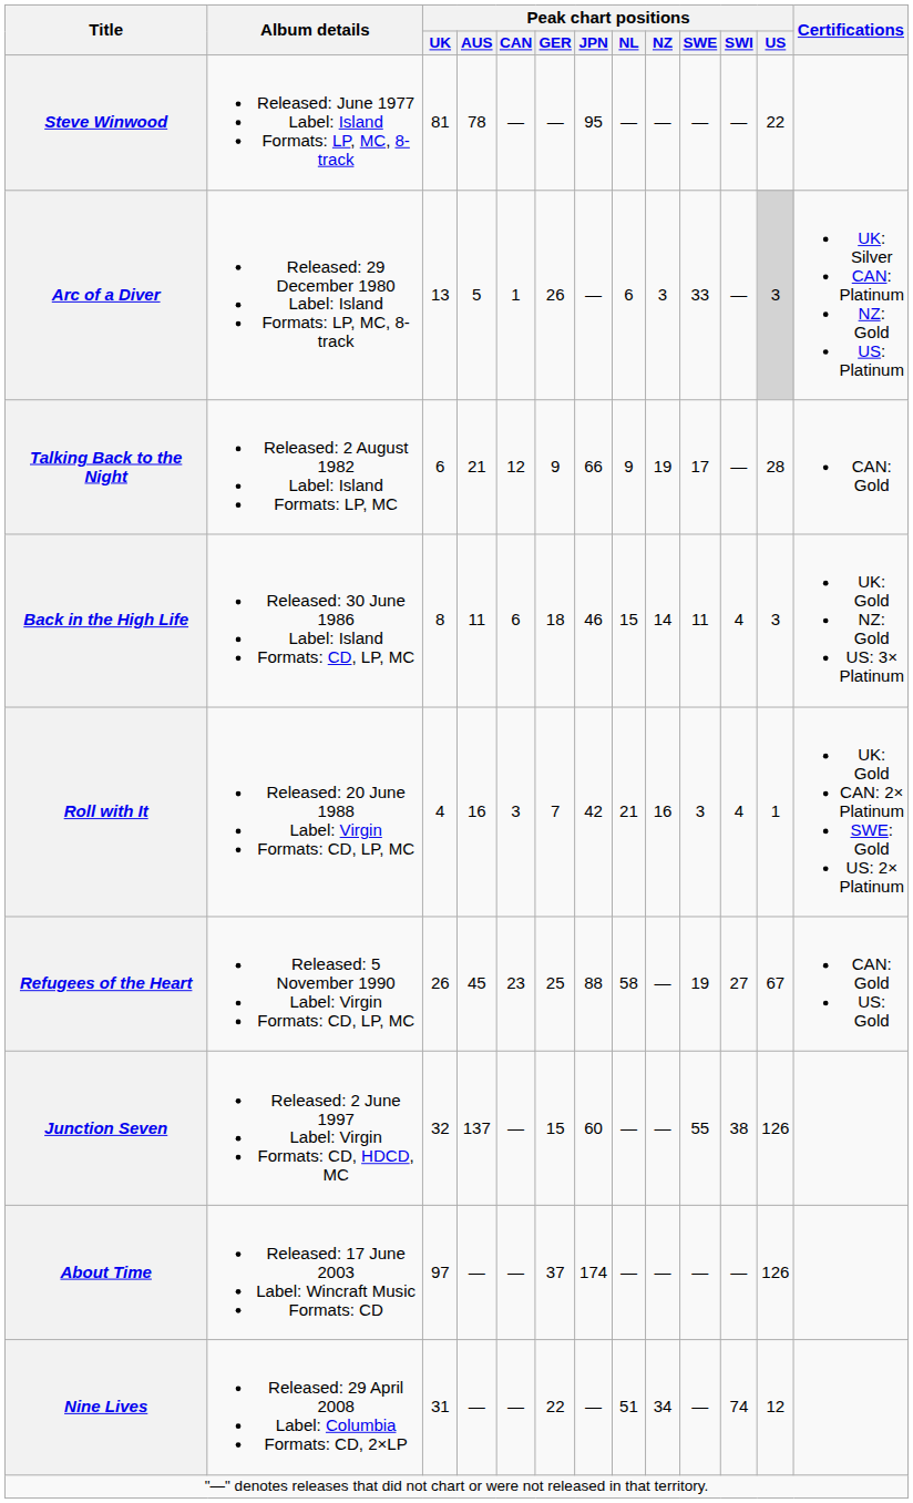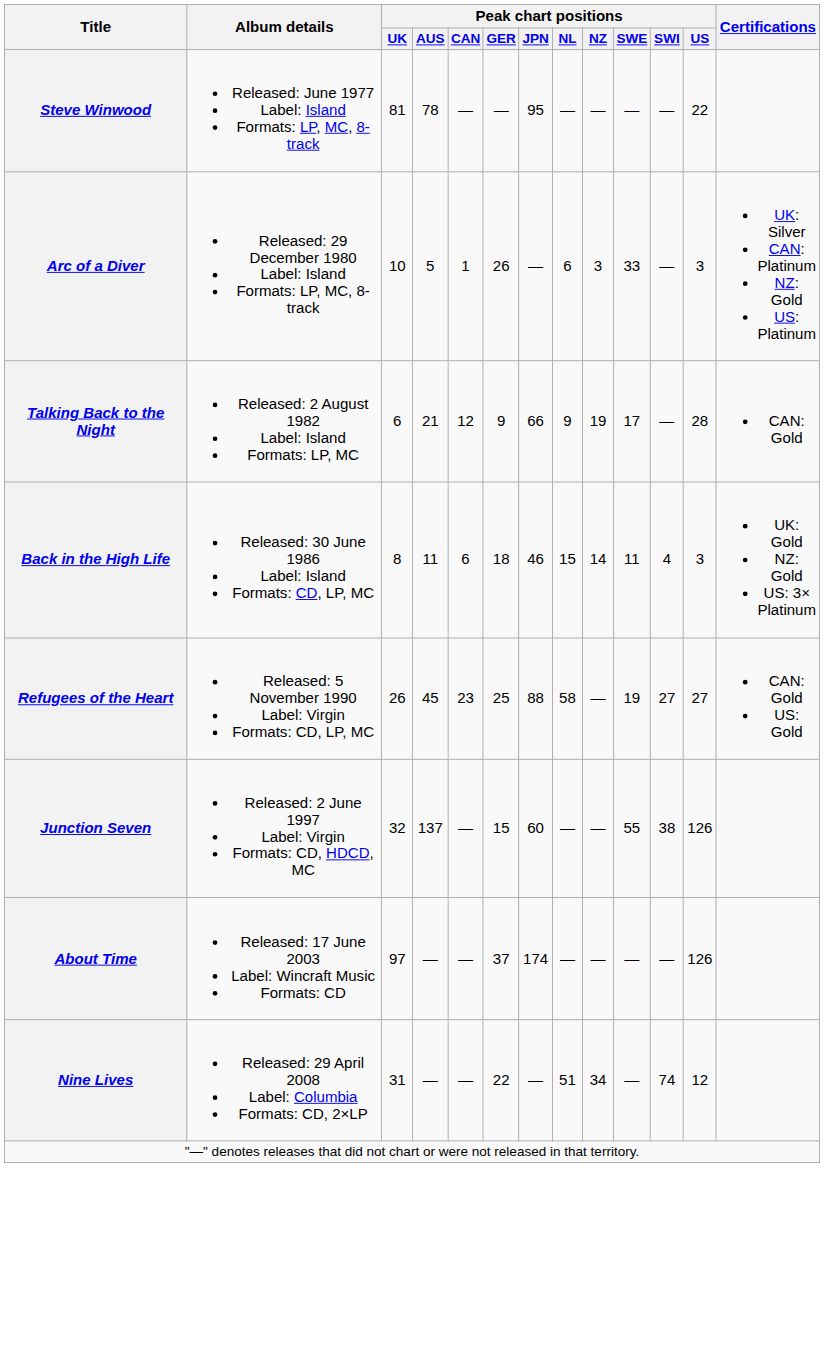Arc of a Diver | Peak chart positions / UK: 13 -> 10
Arc of a Diver | Peak chart positions / US: lightgrey background -> no background
- row: Roll with It | Released: 20 June 1988 Label: Virgin Formats: CD, LP, MC | 4 | 16 | 3 | 7 | 42 | 21 | 16 | 3 | 4 | 1 | UK: Gold CAN: 2× Platinum SWE: Gold US: 2× Platinum
Refugees of the Heart | Peak chart positions / US: 67 -> 27
